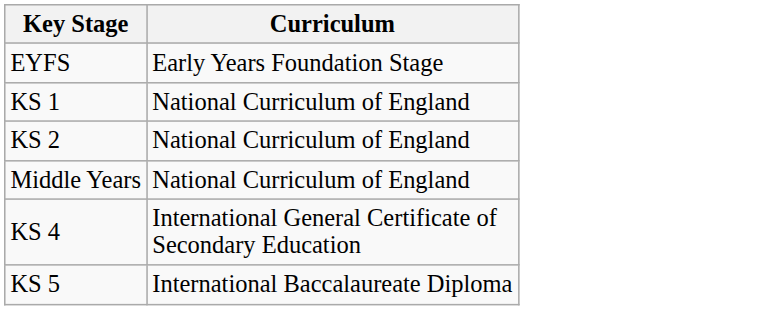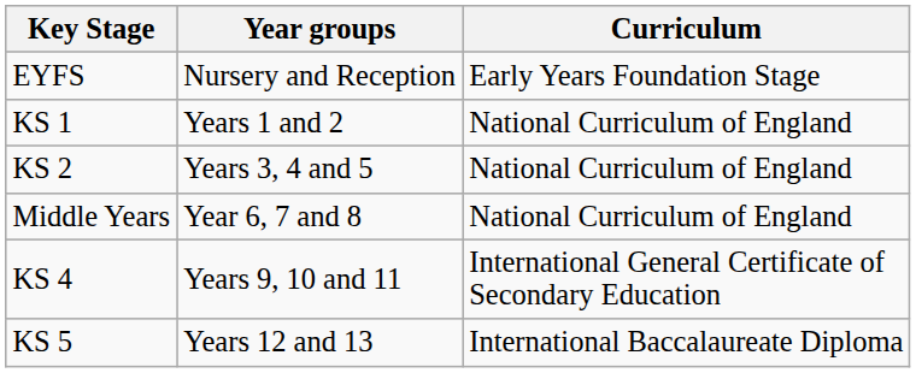+ column: Year groups | Nursery and Reception | Years 1 and 2 | Years 3, 4 and 5 | Year 6, 7 and 8 | Years 9, 10 and 11 | Years 12 and 13
